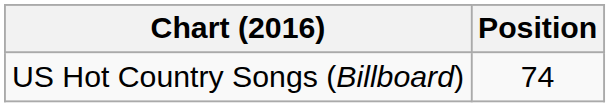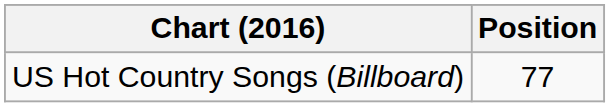US Hot Country Songs (Billboard) | Position: 74 -> 77
